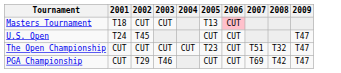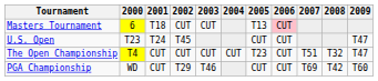+ column: 2000 | 6 | T23 | T4 | WD
PGA Championship | 2009: T47 -> T60
